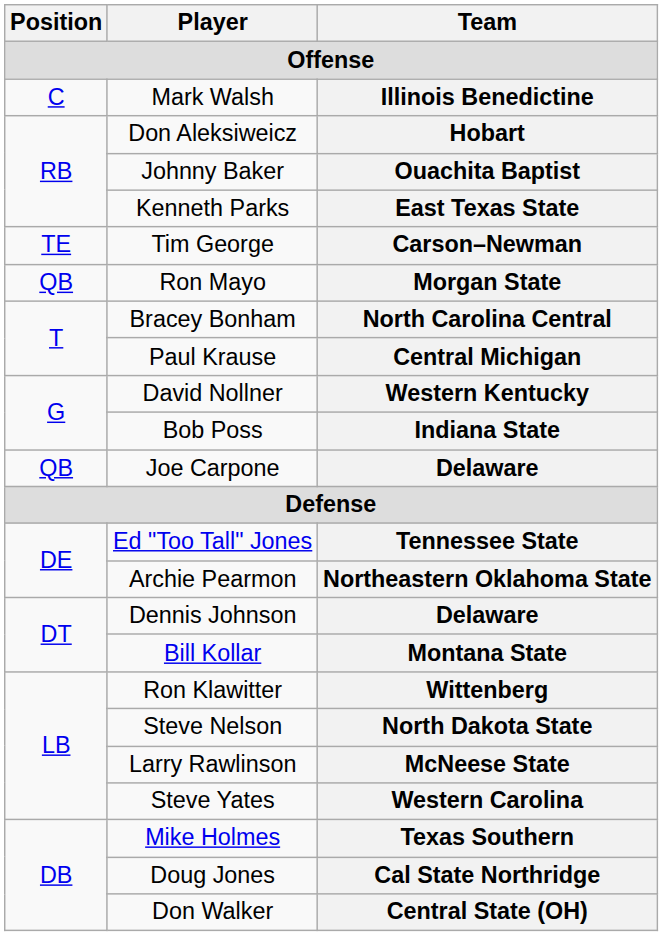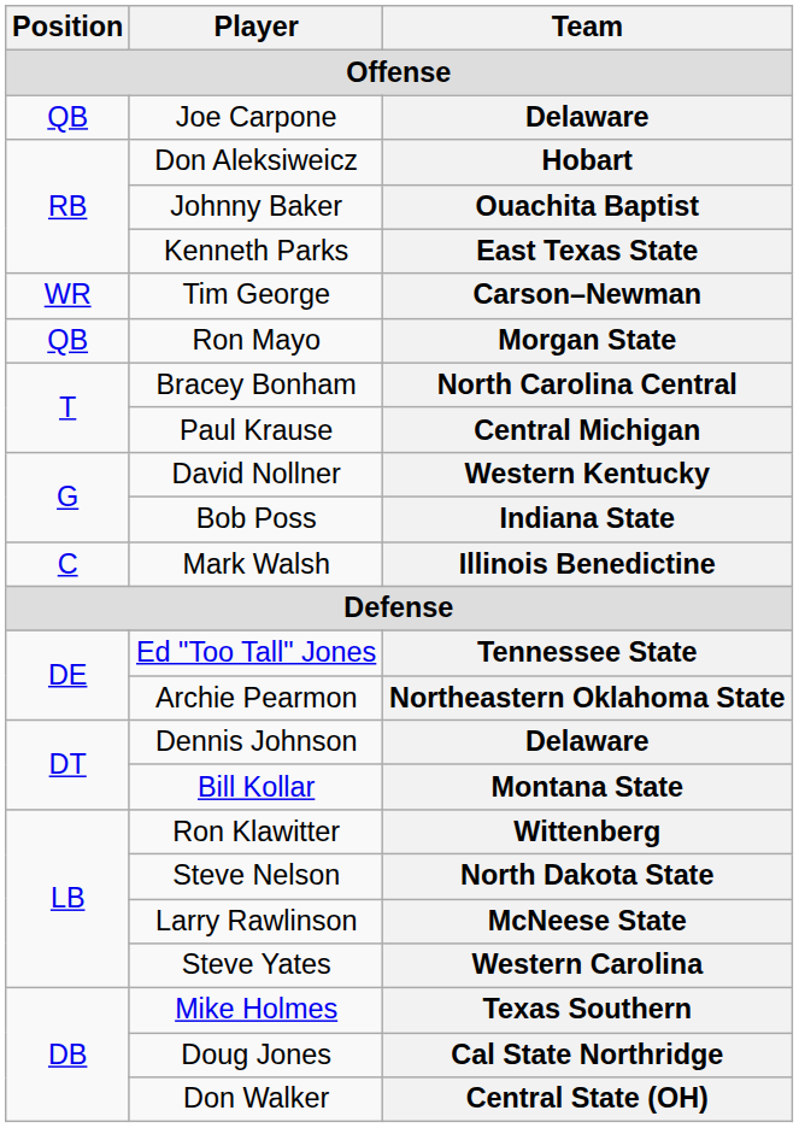rows swapped: Joe Carpone / Delaware <-> Illinois Benedictine
Carson–Newman | Position: TE -> WR
